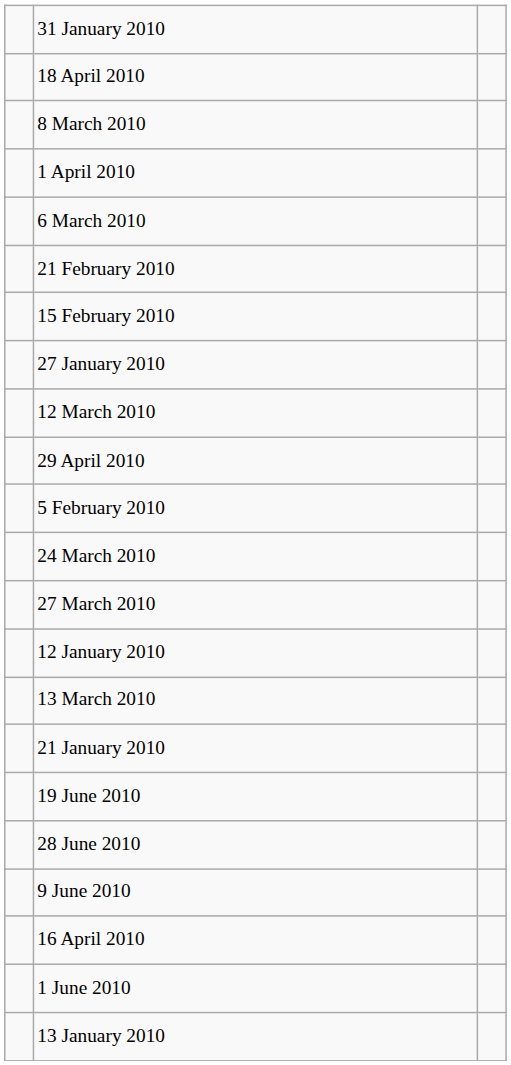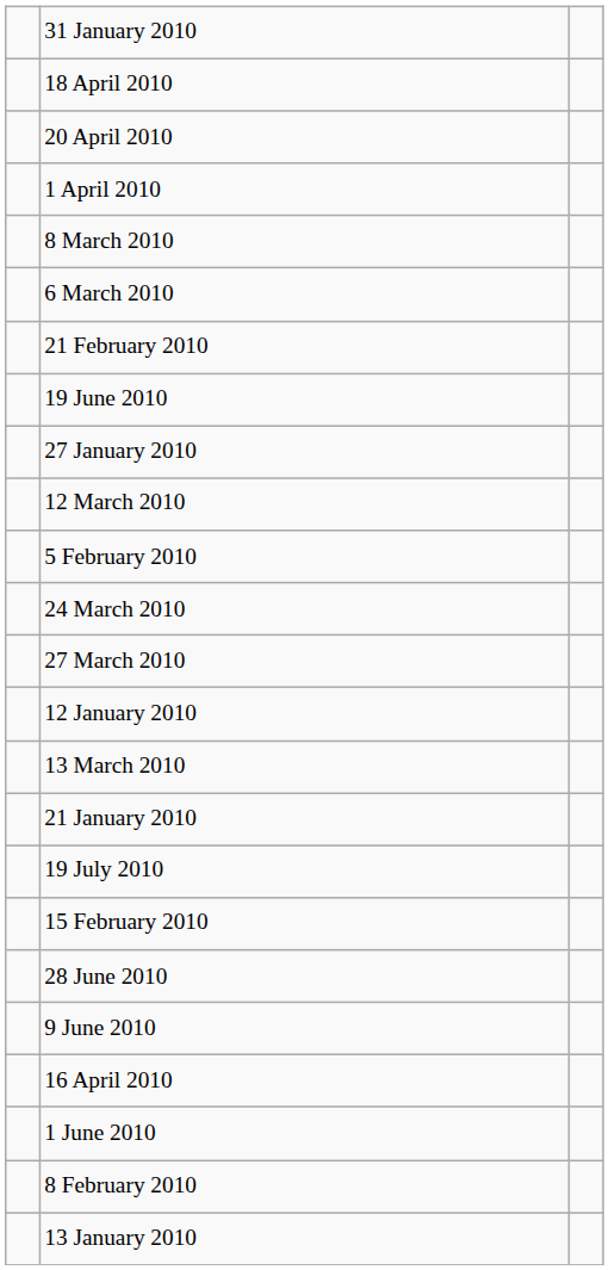+ row: 20 April 2010
rows swapped: 8 March 2010 <-> 1 April 2010
rows swapped: 15 February 2010 <-> 19 June 2010
- row: 29 April 2010
+ row: 19 July 2010
+ row: 8 February 2010
